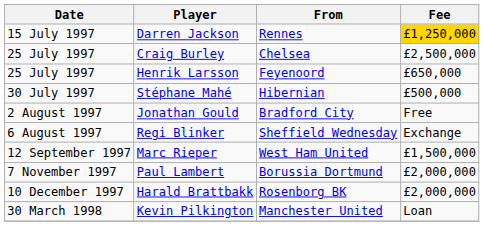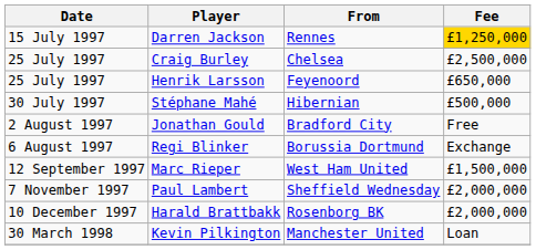Regi Blinker | From: Sheffield Wednesday -> Borussia Dortmund
Paul Lambert | From: Borussia Dortmund -> Sheffield Wednesday
